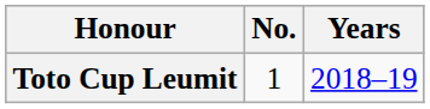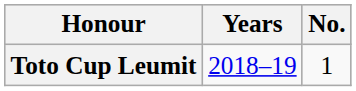columns swapped: No. <-> Years
